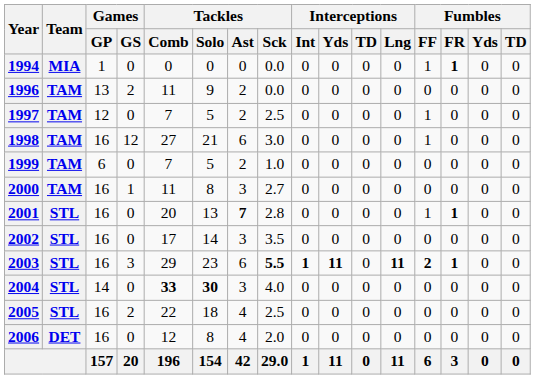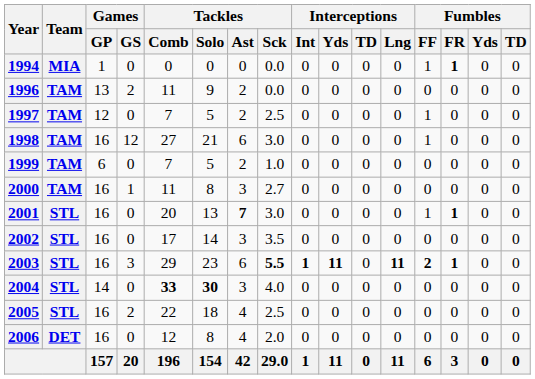2001 | Tackles / Sck: 2.8 -> 3.0
